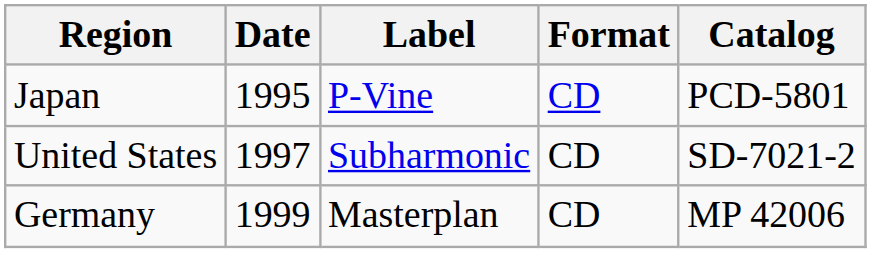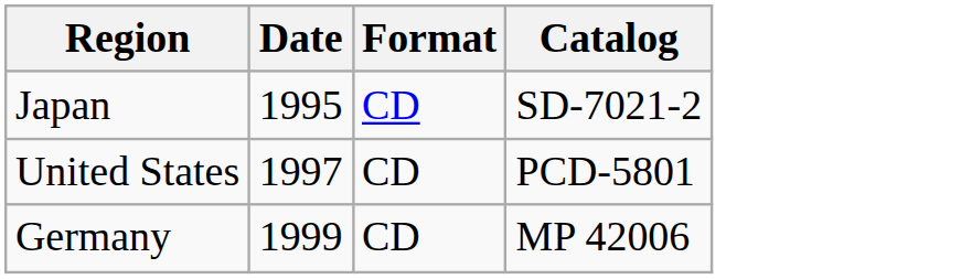- column: Label | P-Vine | Subharmonic | Masterplan
Japan | Catalog: PCD-5801 -> SD-7021-2
United States | Catalog: SD-7021-2 -> PCD-5801
